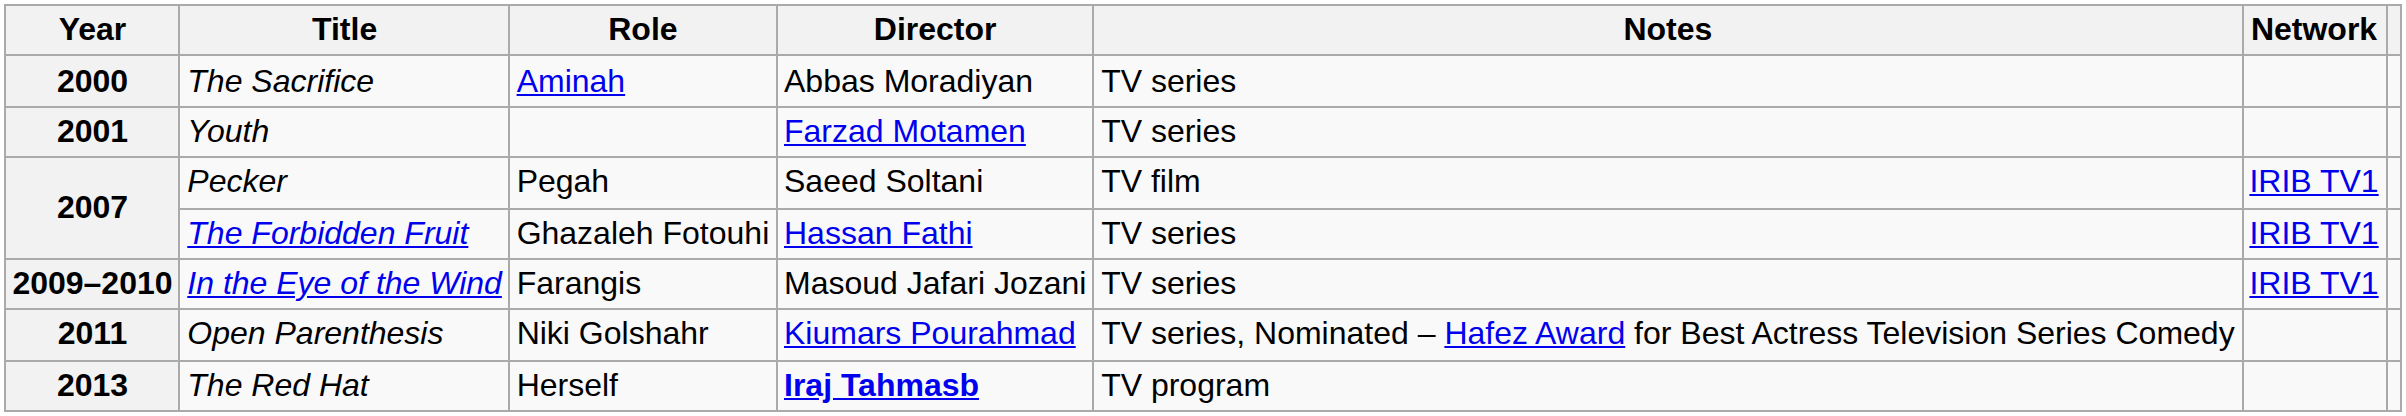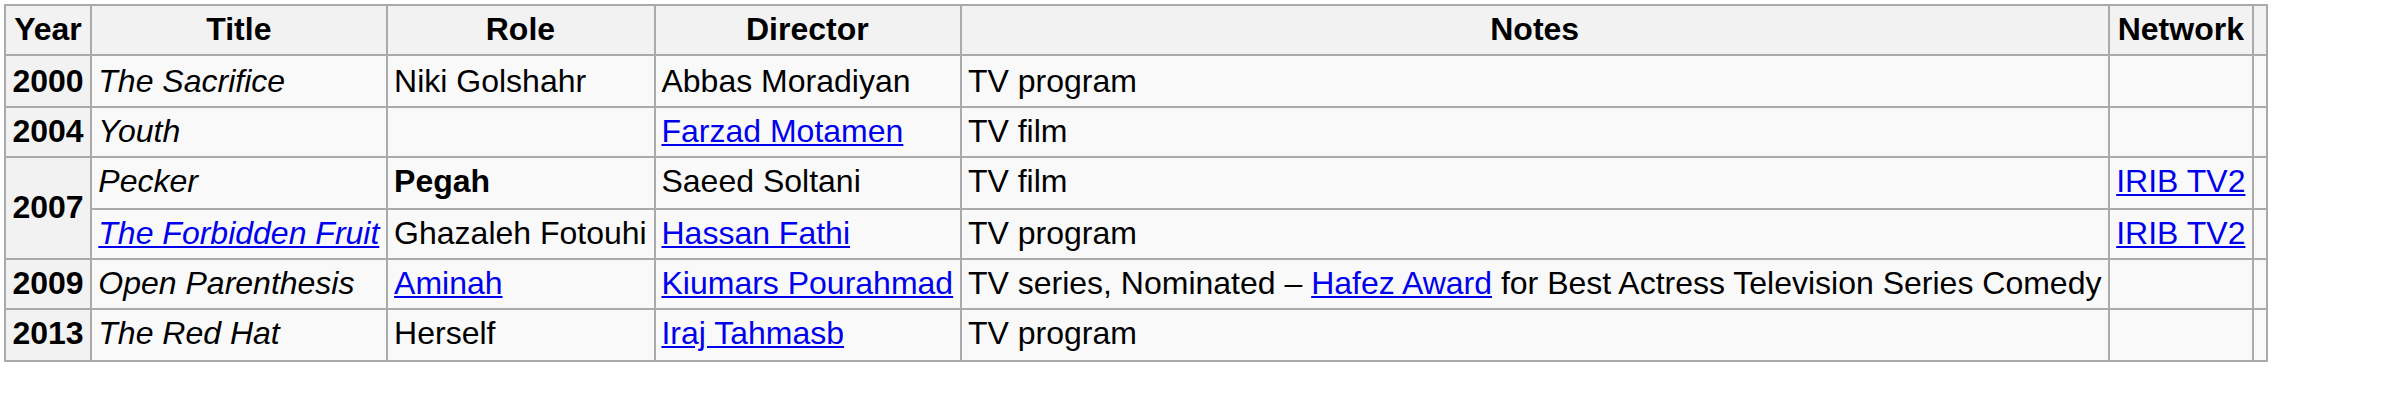The Sacrifice | Role: Aminah -> Niki Golshahr
The Sacrifice | Notes: TV series -> TV program
Youth | Year: 2001 -> 2004
Youth | Notes: TV series -> TV film
Pecker | Role: normal -> bold
Pecker | Network: IRIB TV1 -> IRIB TV2
The Forbidden Fruit | Notes: TV series -> TV program
The Forbidden Fruit | Network: IRIB TV1 -> IRIB TV2
- row: 2009–2010 | In the Eye of the Wind | Farangis | Masoud Jafari Jozani | TV series | IRIB TV1
Open Parenthesis | Year: 2011 -> 2009
Open Parenthesis | Role: Niki Golshahr -> Aminah
The Red Hat | Director: bold -> normal
